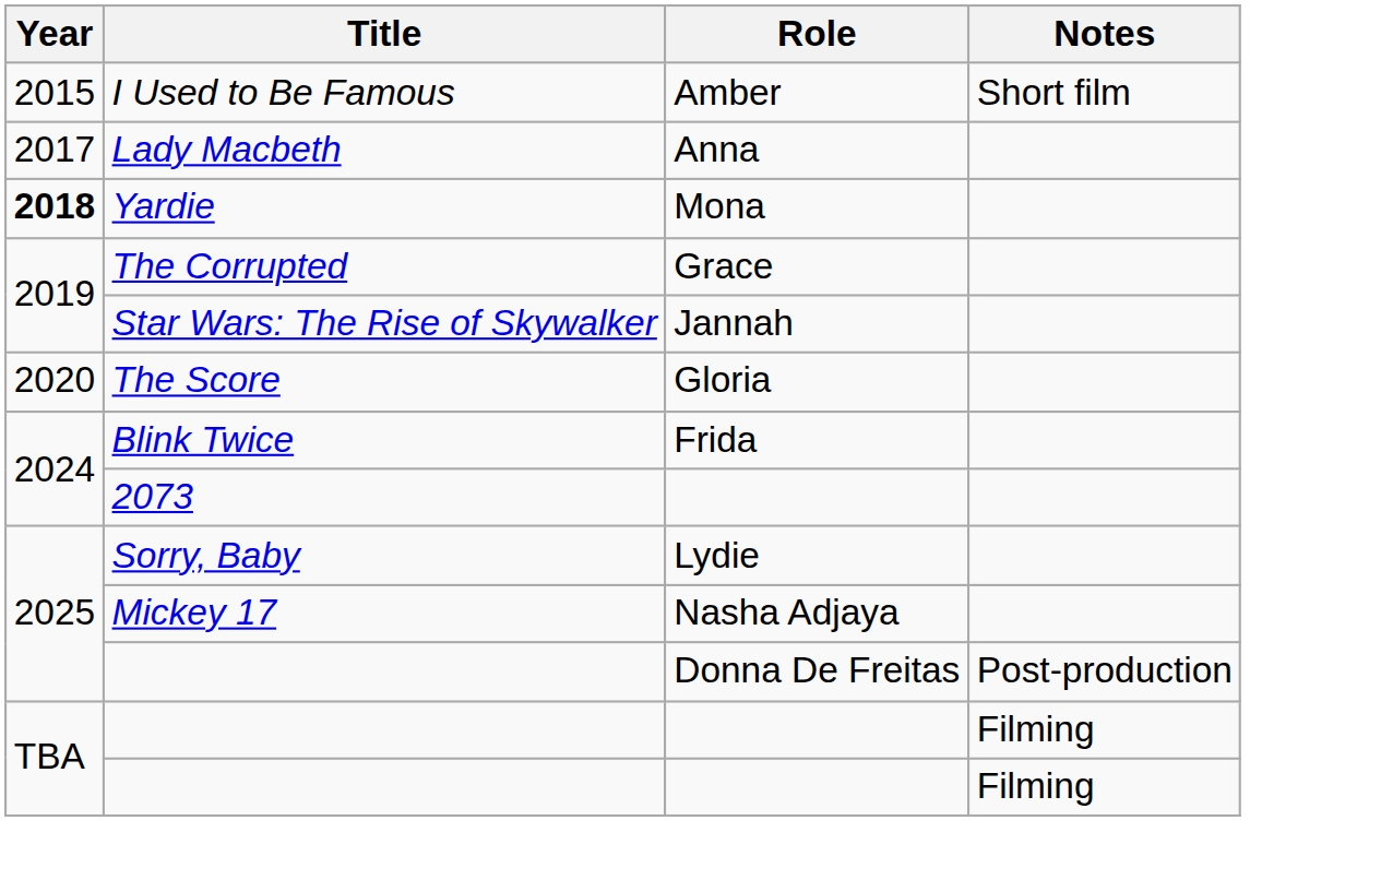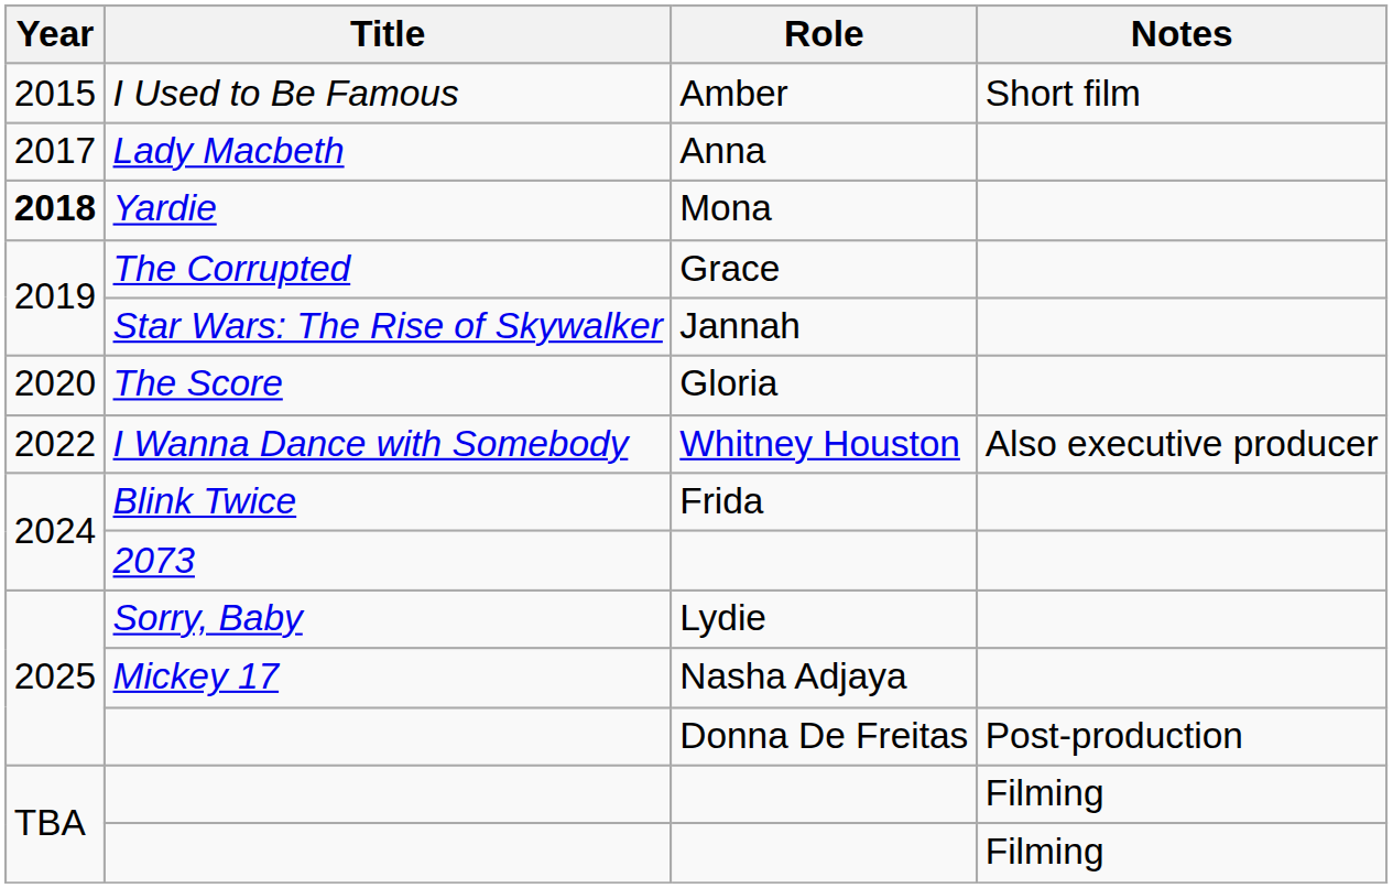+ row: 2022 | I Wanna Dance with Somebody | Whitney Houston | Also executive producer
